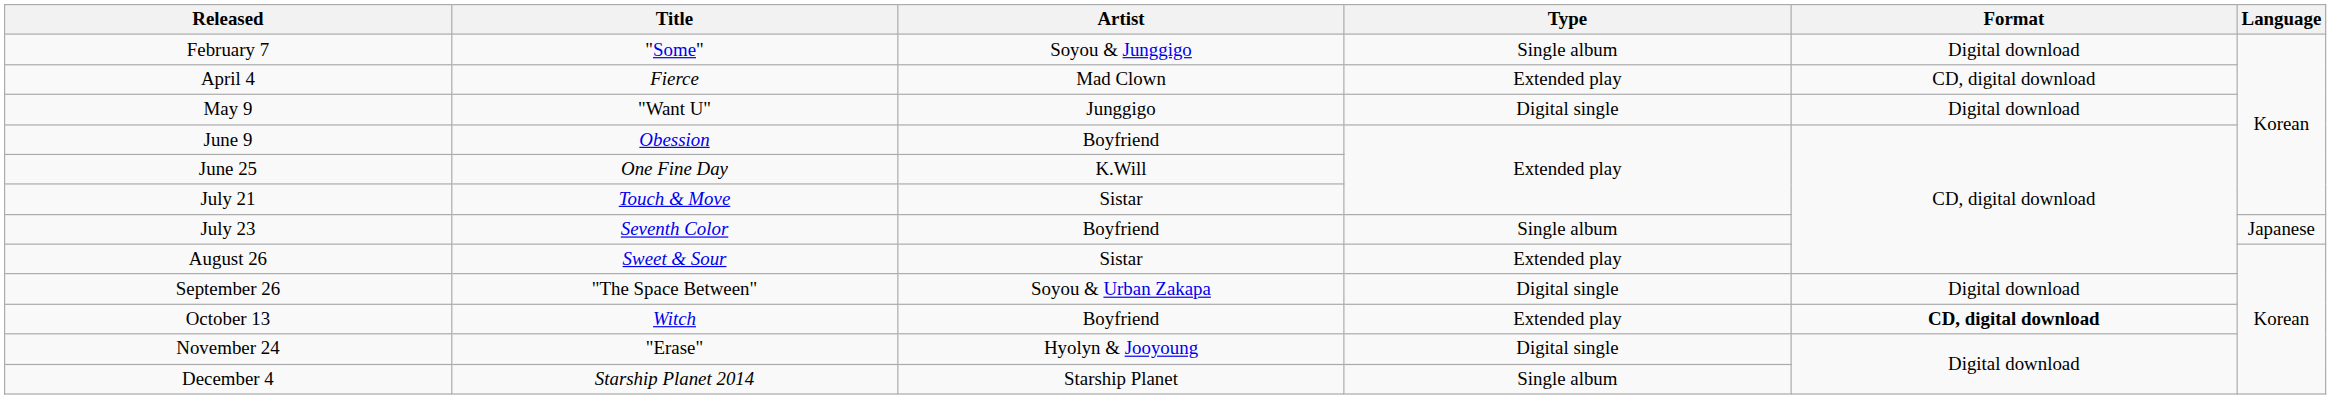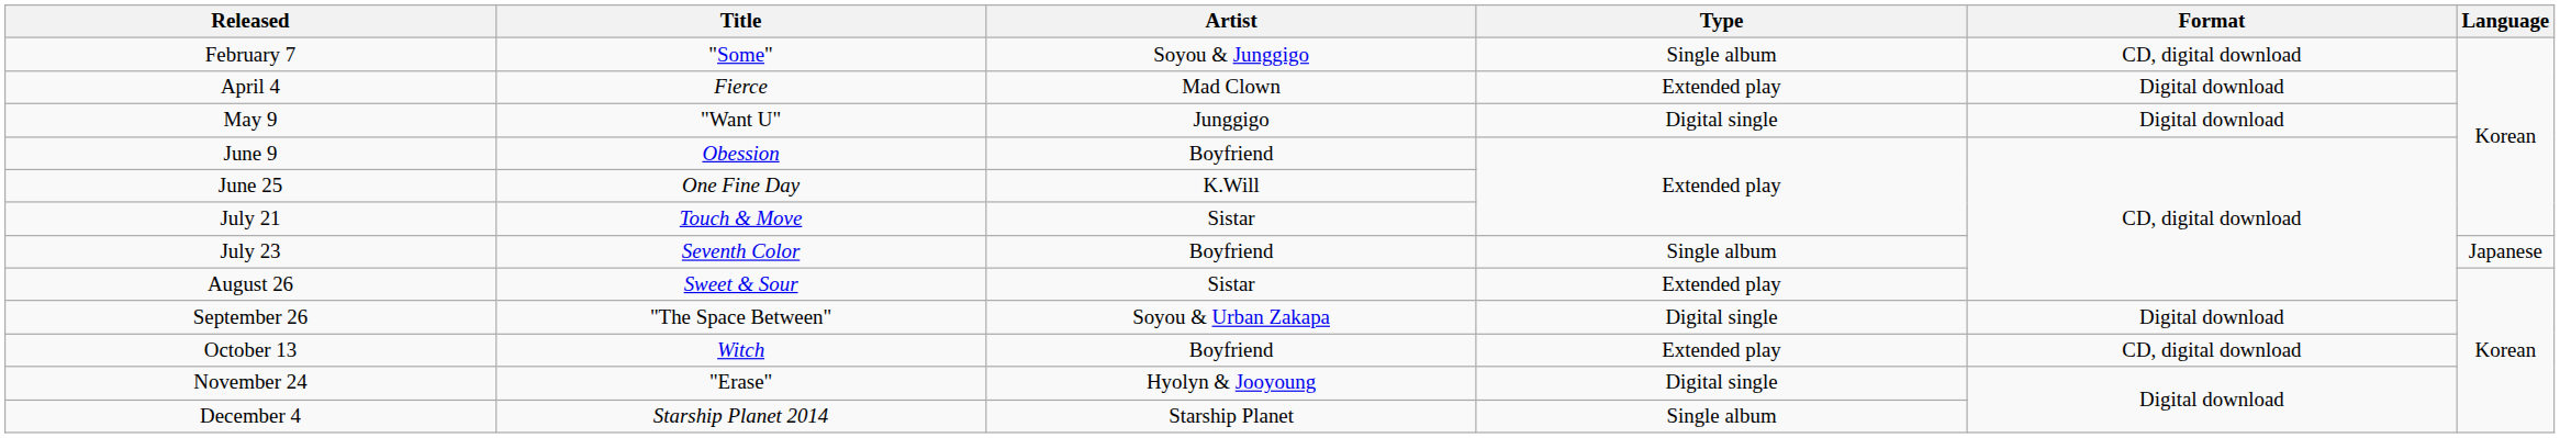February 7 | Format: Digital download -> CD, digital download
April 4 | Format: CD, digital download -> Digital download
October 13 | Format: bold -> normal
